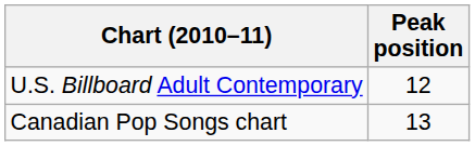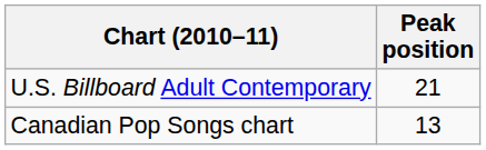U.S. Billboard Adult Contemporary | Peak position: 12 -> 21
